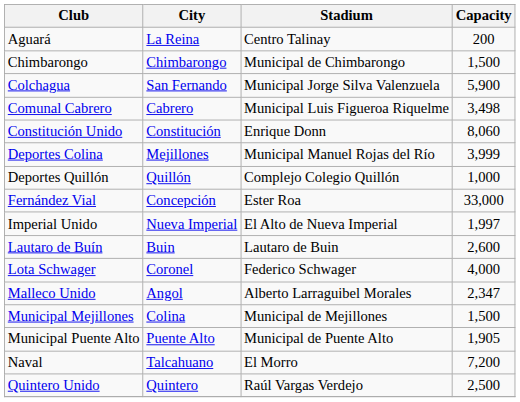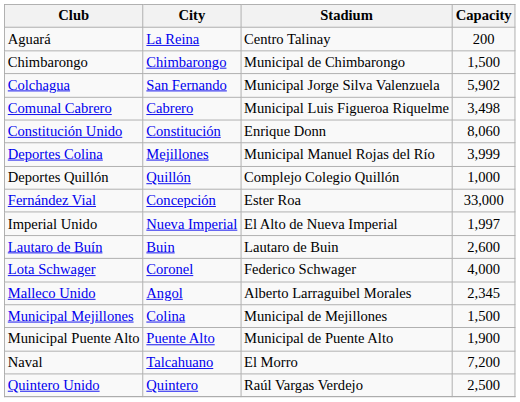Colchagua | Capacity: 5,900 -> 5,902
Malleco Unido | Capacity: 2,347 -> 2,345
Municipal Puente Alto | Capacity: 1,905 -> 1,900
